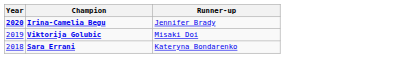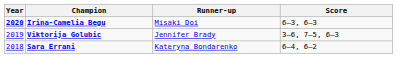+ column: Score | 6–3, 6–3 | 3–6, 7–5, 6–3 | 6–4, 6–2
Irina-Camelia Begu | Runner-up: Jennifer Brady -> Misaki Doi
Viktorija Golubic | Runner-up: Misaki Doi -> Jennifer Brady
